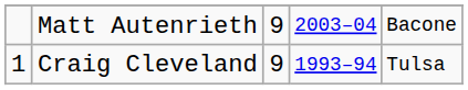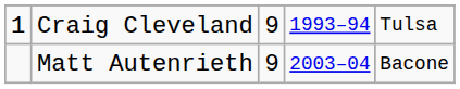rows swapped: Craig Cleveland <-> Matt Autenrieth
